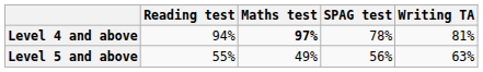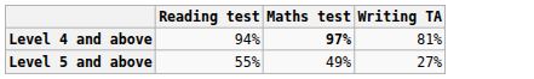- column: SPAG test | 78% | 56%
Level 5 and above | Writing TA: 63% -> 27%
